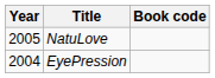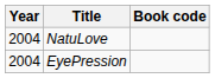NatuLove | Year: 2005 -> 2004
